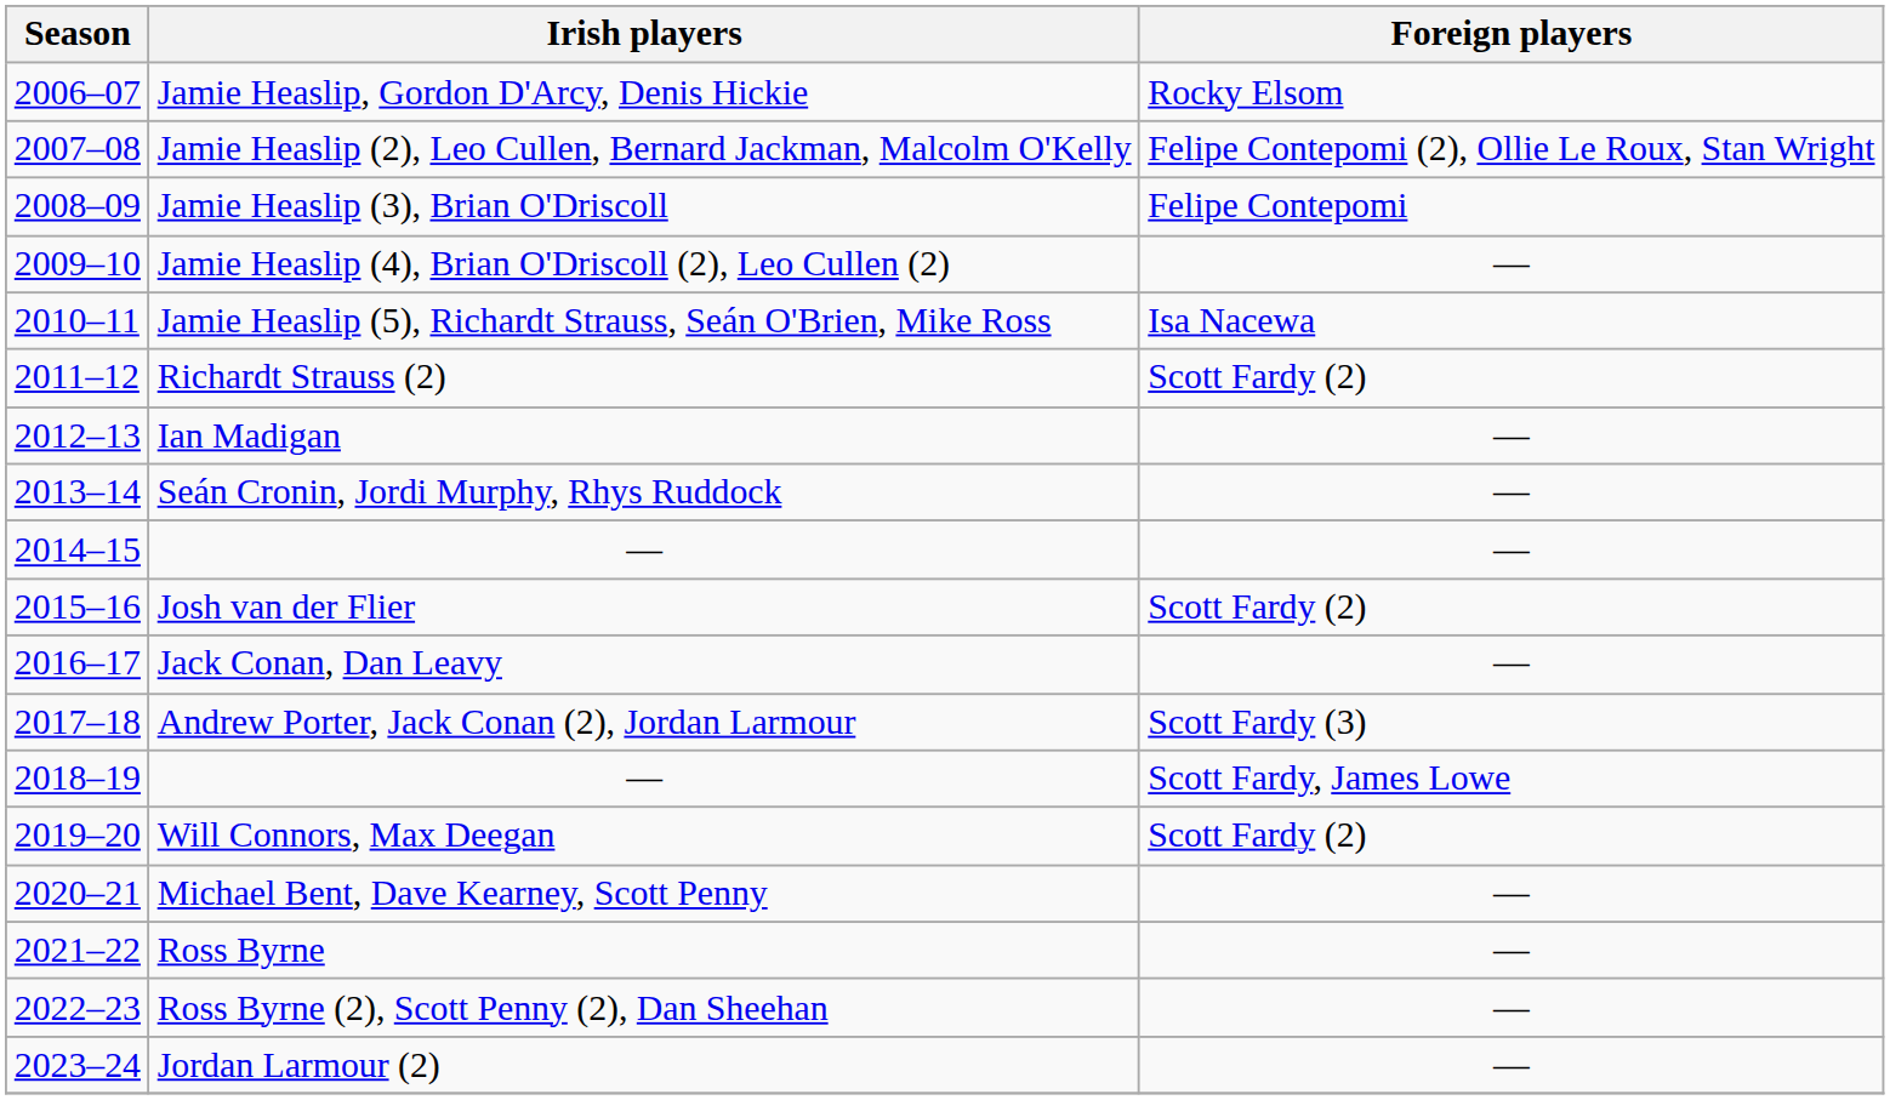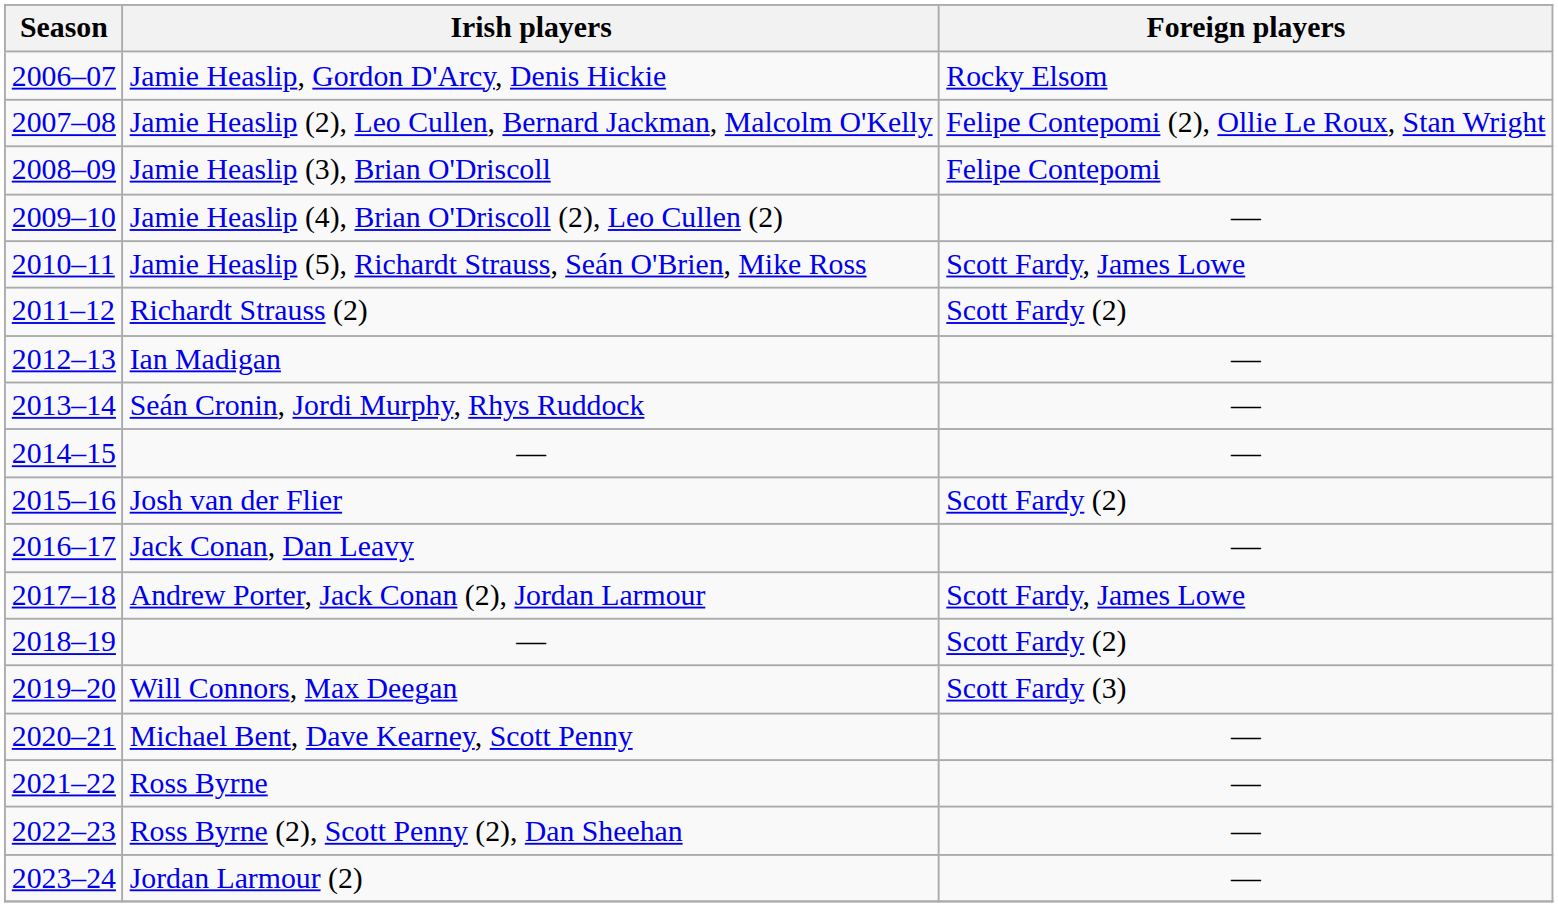Jamie Heaslip (5), Richardt Strauss, Seán O'Brien, Mike Ross | Foreign players: Isa Nacewa -> Scott Fardy, James Lowe
Andrew Porter, Jack Conan (2), Jordan Larmour | Foreign players: Scott Fardy (3) -> Scott Fardy, James Lowe
2018–19 / — | Foreign players: Scott Fardy, James Lowe -> Scott Fardy (2)
Will Connors, Max Deegan | Foreign players: Scott Fardy (2) -> Scott Fardy (3)
